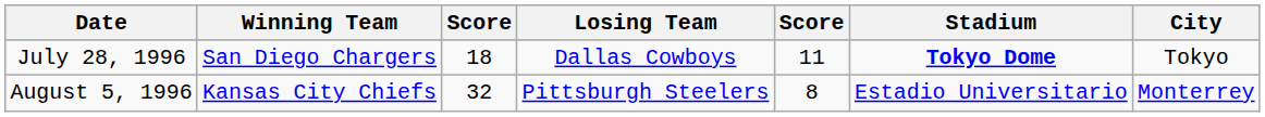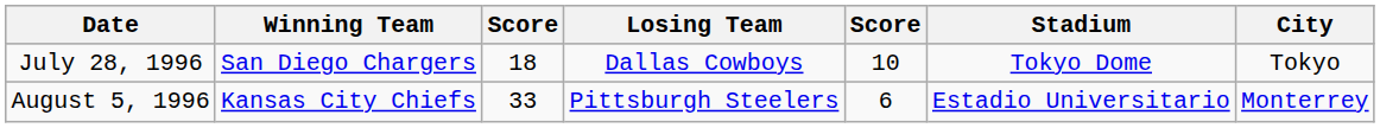July 28, 1996 | column 5: 11 -> 10
July 28, 1996 | Stadium: bold -> normal
August 5, 1996 | column 3: 32 -> 33
August 5, 1996 | column 5: 8 -> 6
